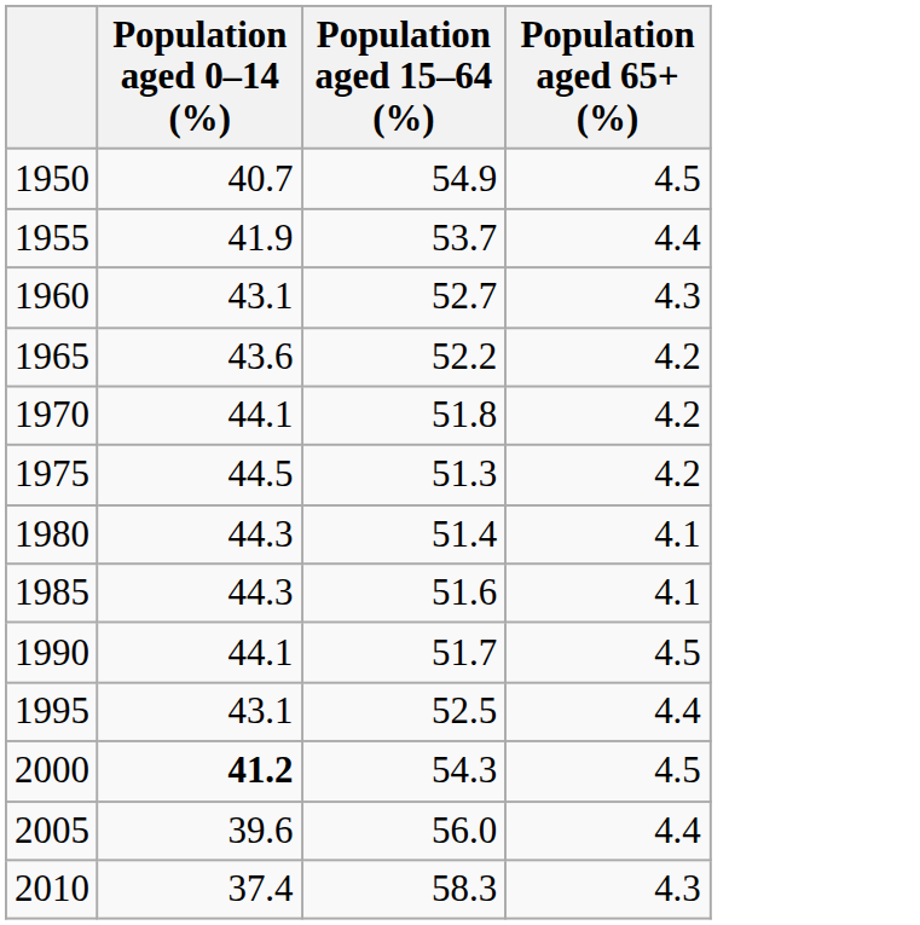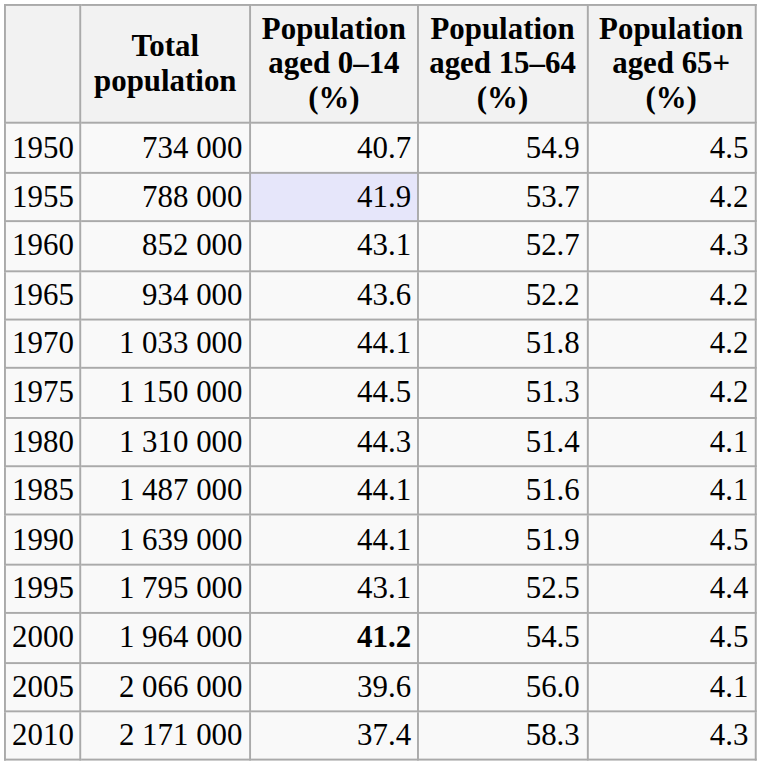+ column: Total population | 734 000 | 788 000 | 852 000 | 934 000 | 1 033 000 | 1 150 000 | 1 310 000 | 1 487 000 | 1 639 000 | 1 795 000 | 1 964 000 | 2 066 000 | 2 171 000
1955 | Population aged 0–14 (%): no background -> lavender background
1955 | Population aged 65+ (%): 4.4 -> 4.2
1985 | Population aged 0–14 (%): 44.3 -> 44.1
1990 | Population aged 15–64 (%): 51.7 -> 51.9
2000 | Population aged 15–64 (%): 54.3 -> 54.5
2005 | Population aged 65+ (%): 4.4 -> 4.1
